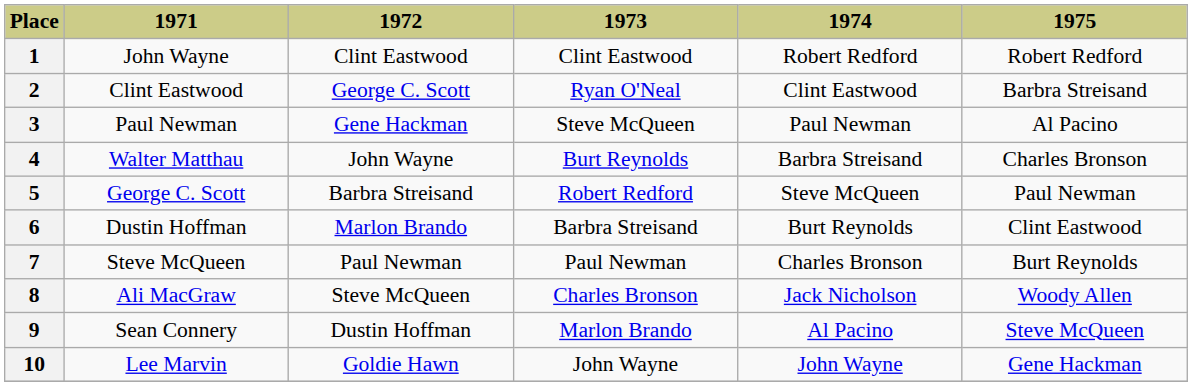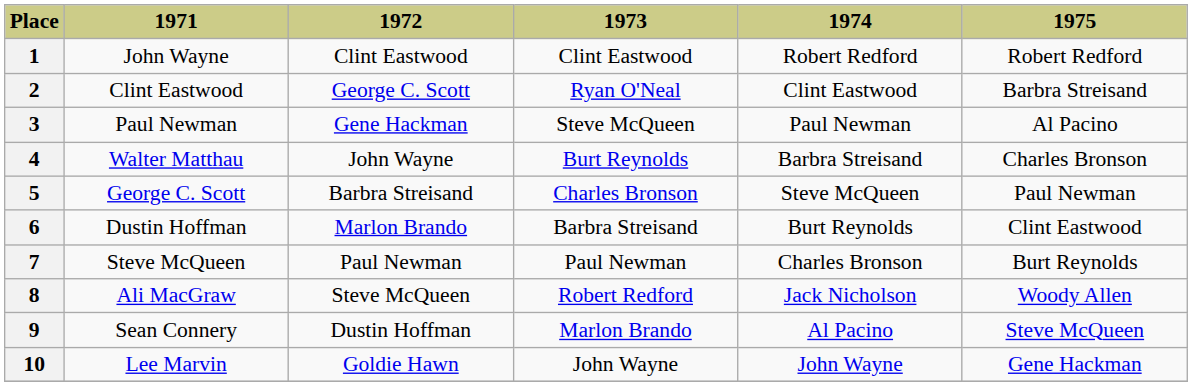5 | 1973: Robert Redford -> Charles Bronson
8 | 1973: Charles Bronson -> Robert Redford
